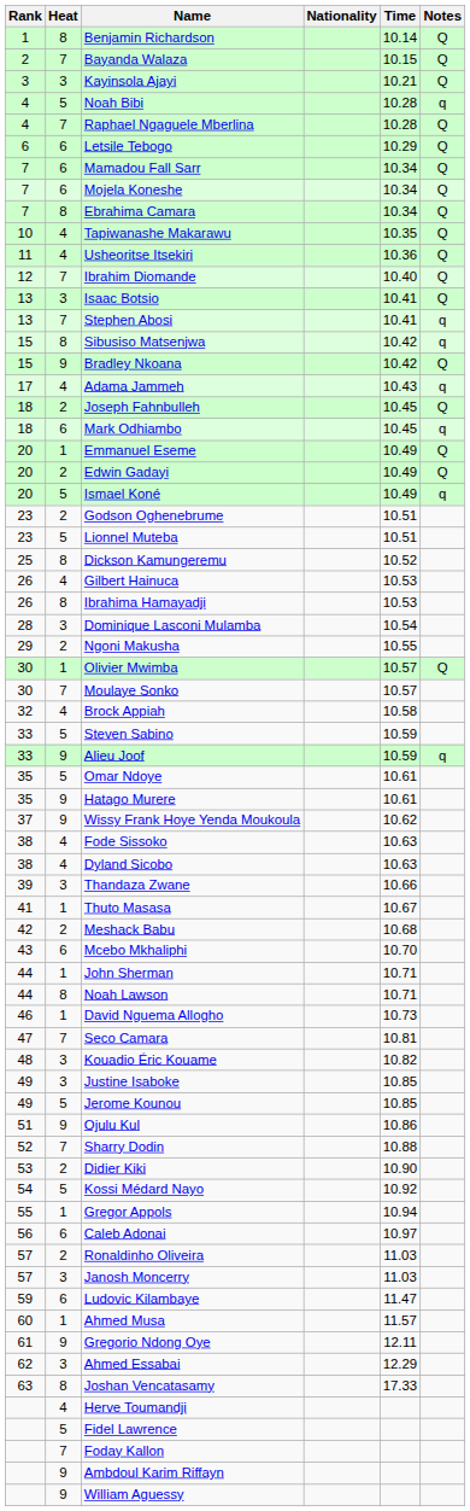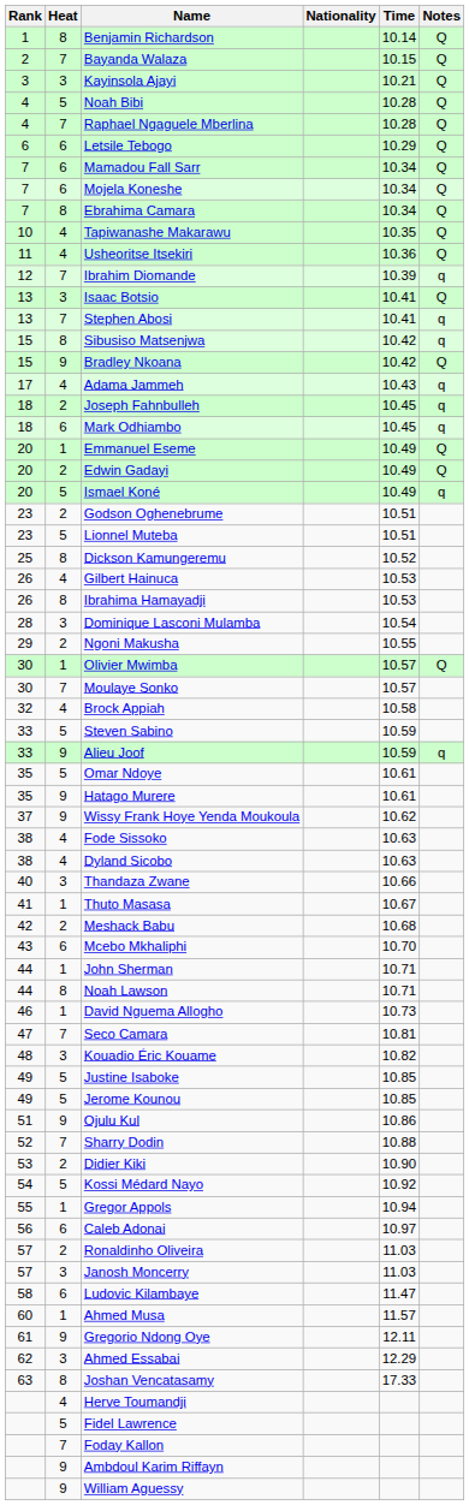Noah Bibi | Notes: q -> Q
Ibrahim Diomande | Time: 10.40 -> 10.39
Ibrahim Diomande | Notes: Q -> q
Joseph Fahnbulleh | Notes: Q -> q
Thandaza Zwane | Rank: 39 -> 40
Justine Isaboke | Heat: 3 -> 5
Ludovic Kilambaye | Rank: 59 -> 58
